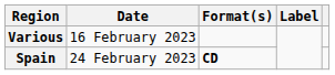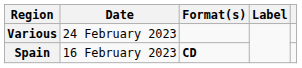Various | Date: 16 February 2023 -> 24 February 2023
Spain | Date: 24 February 2023 -> 16 February 2023
